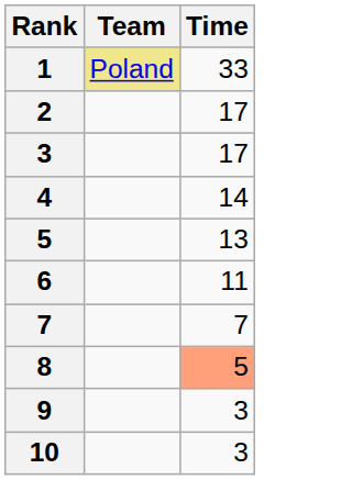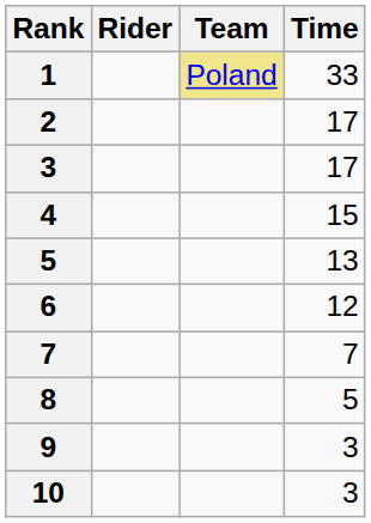+ column: Rider
4 | Time: 14 -> 15
6 | Time: 11 -> 12
8 | Time: lightsalmon background -> no background
